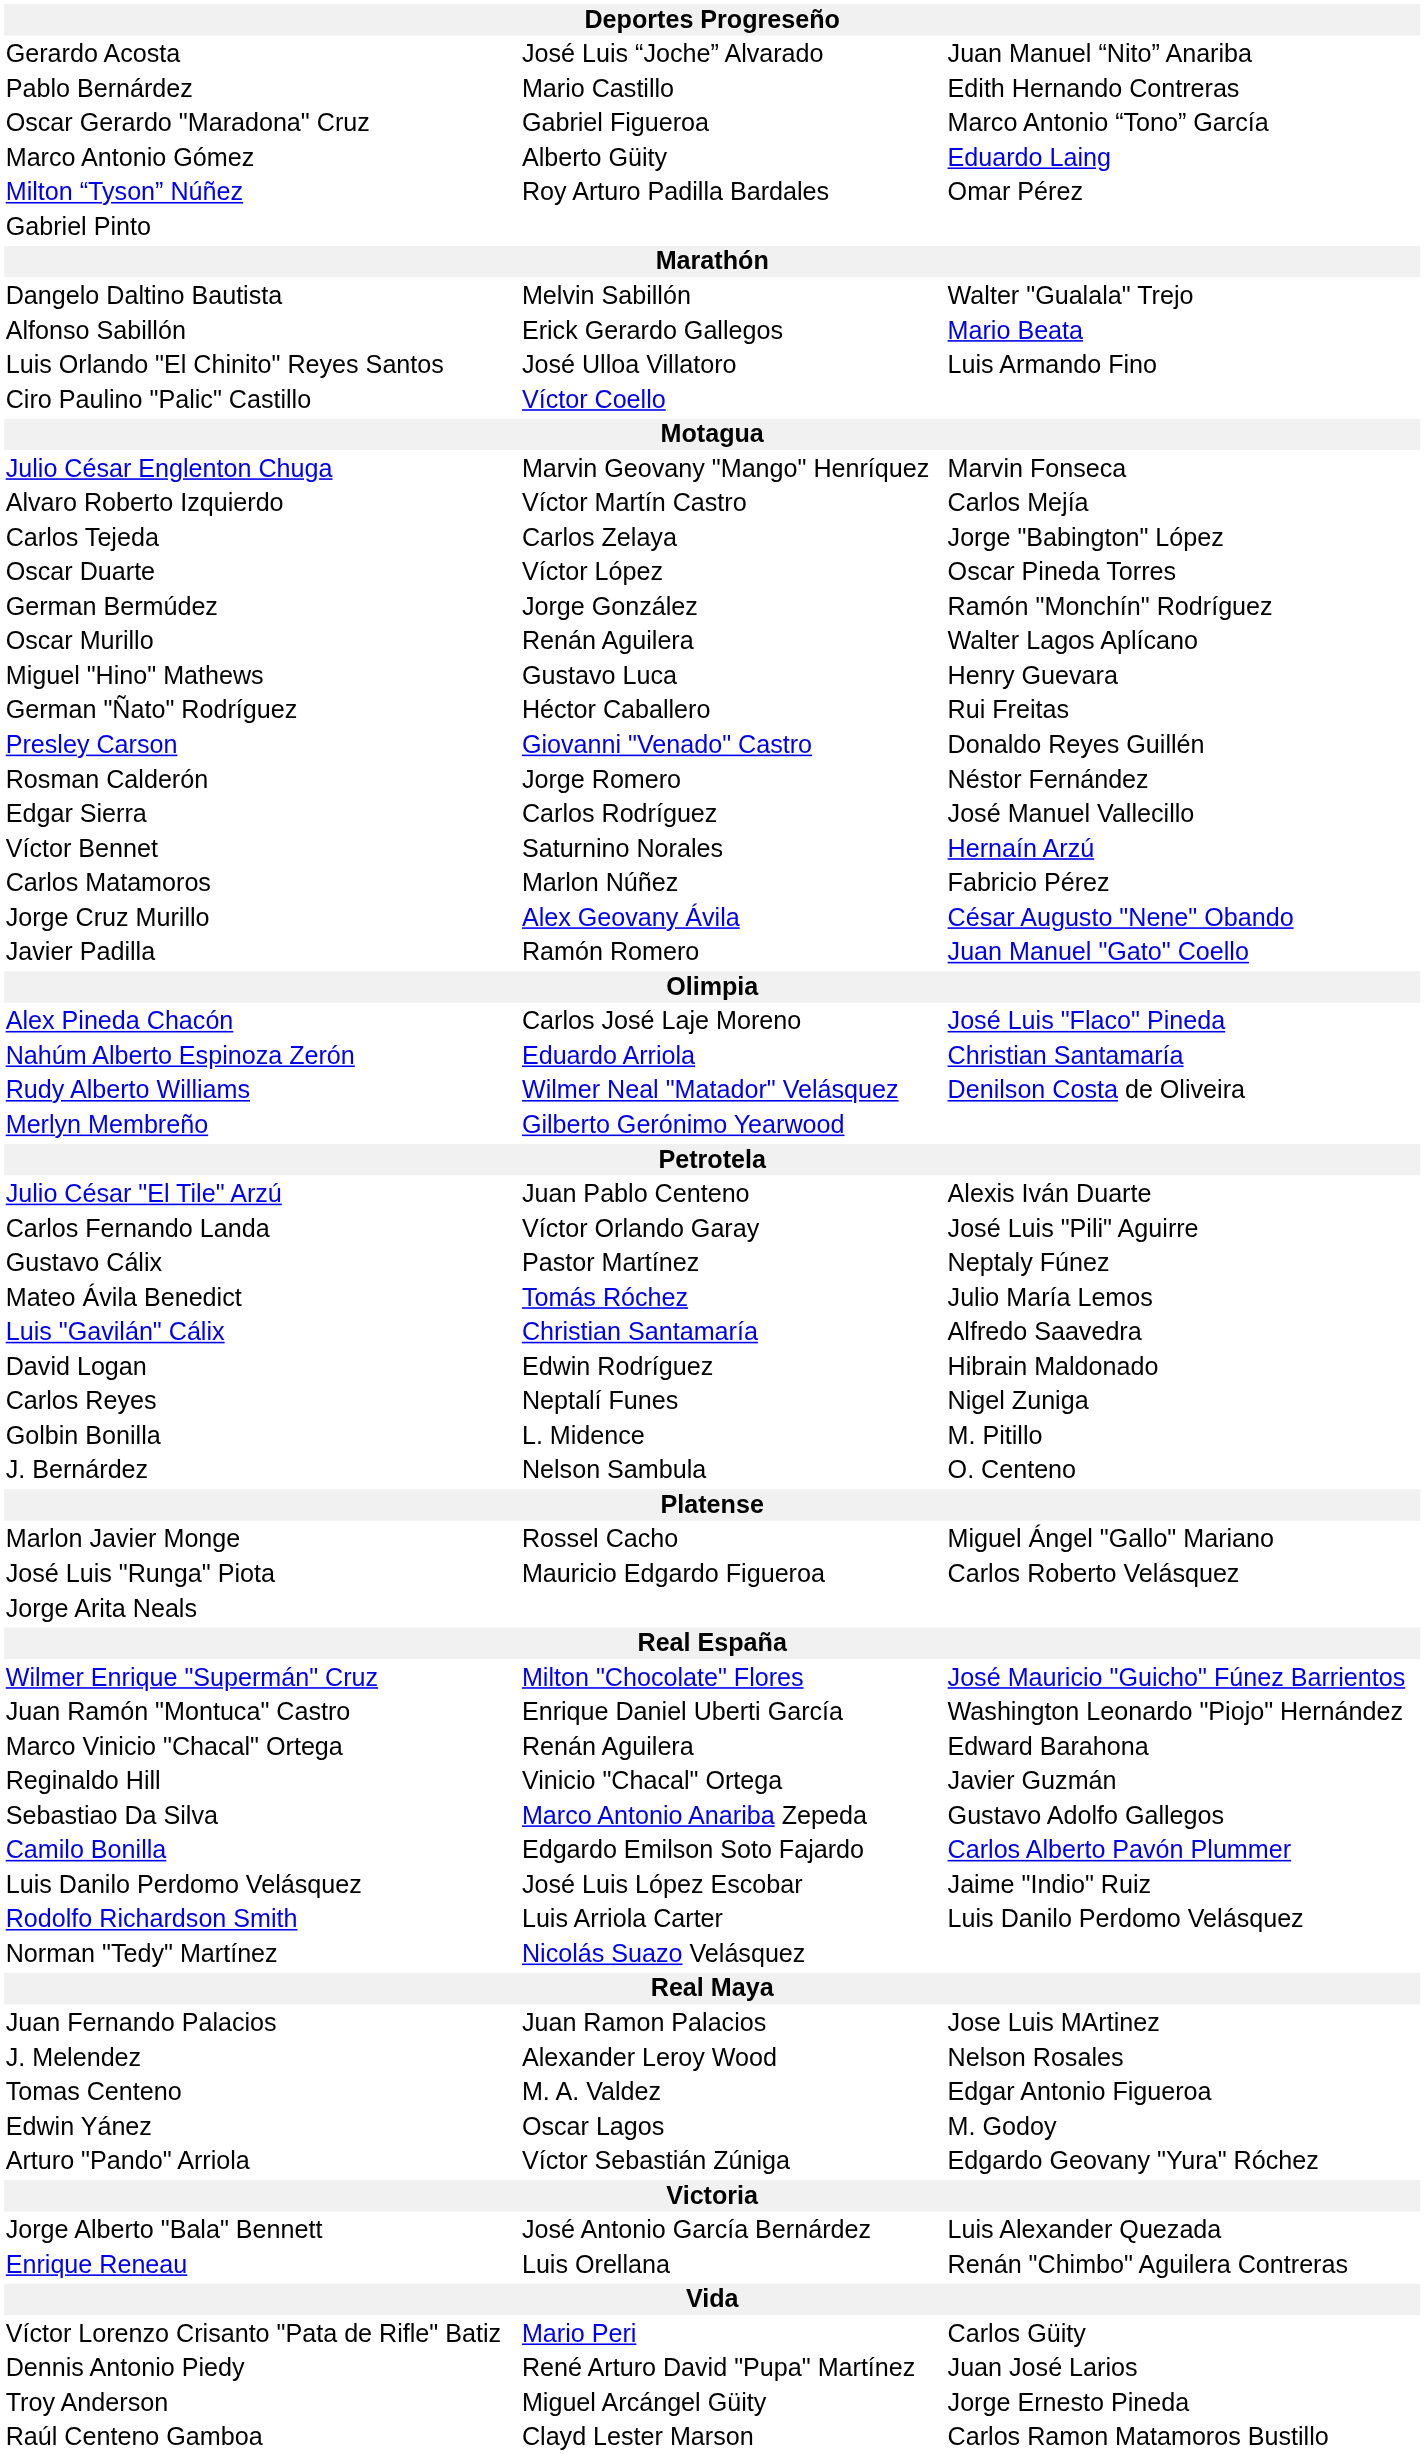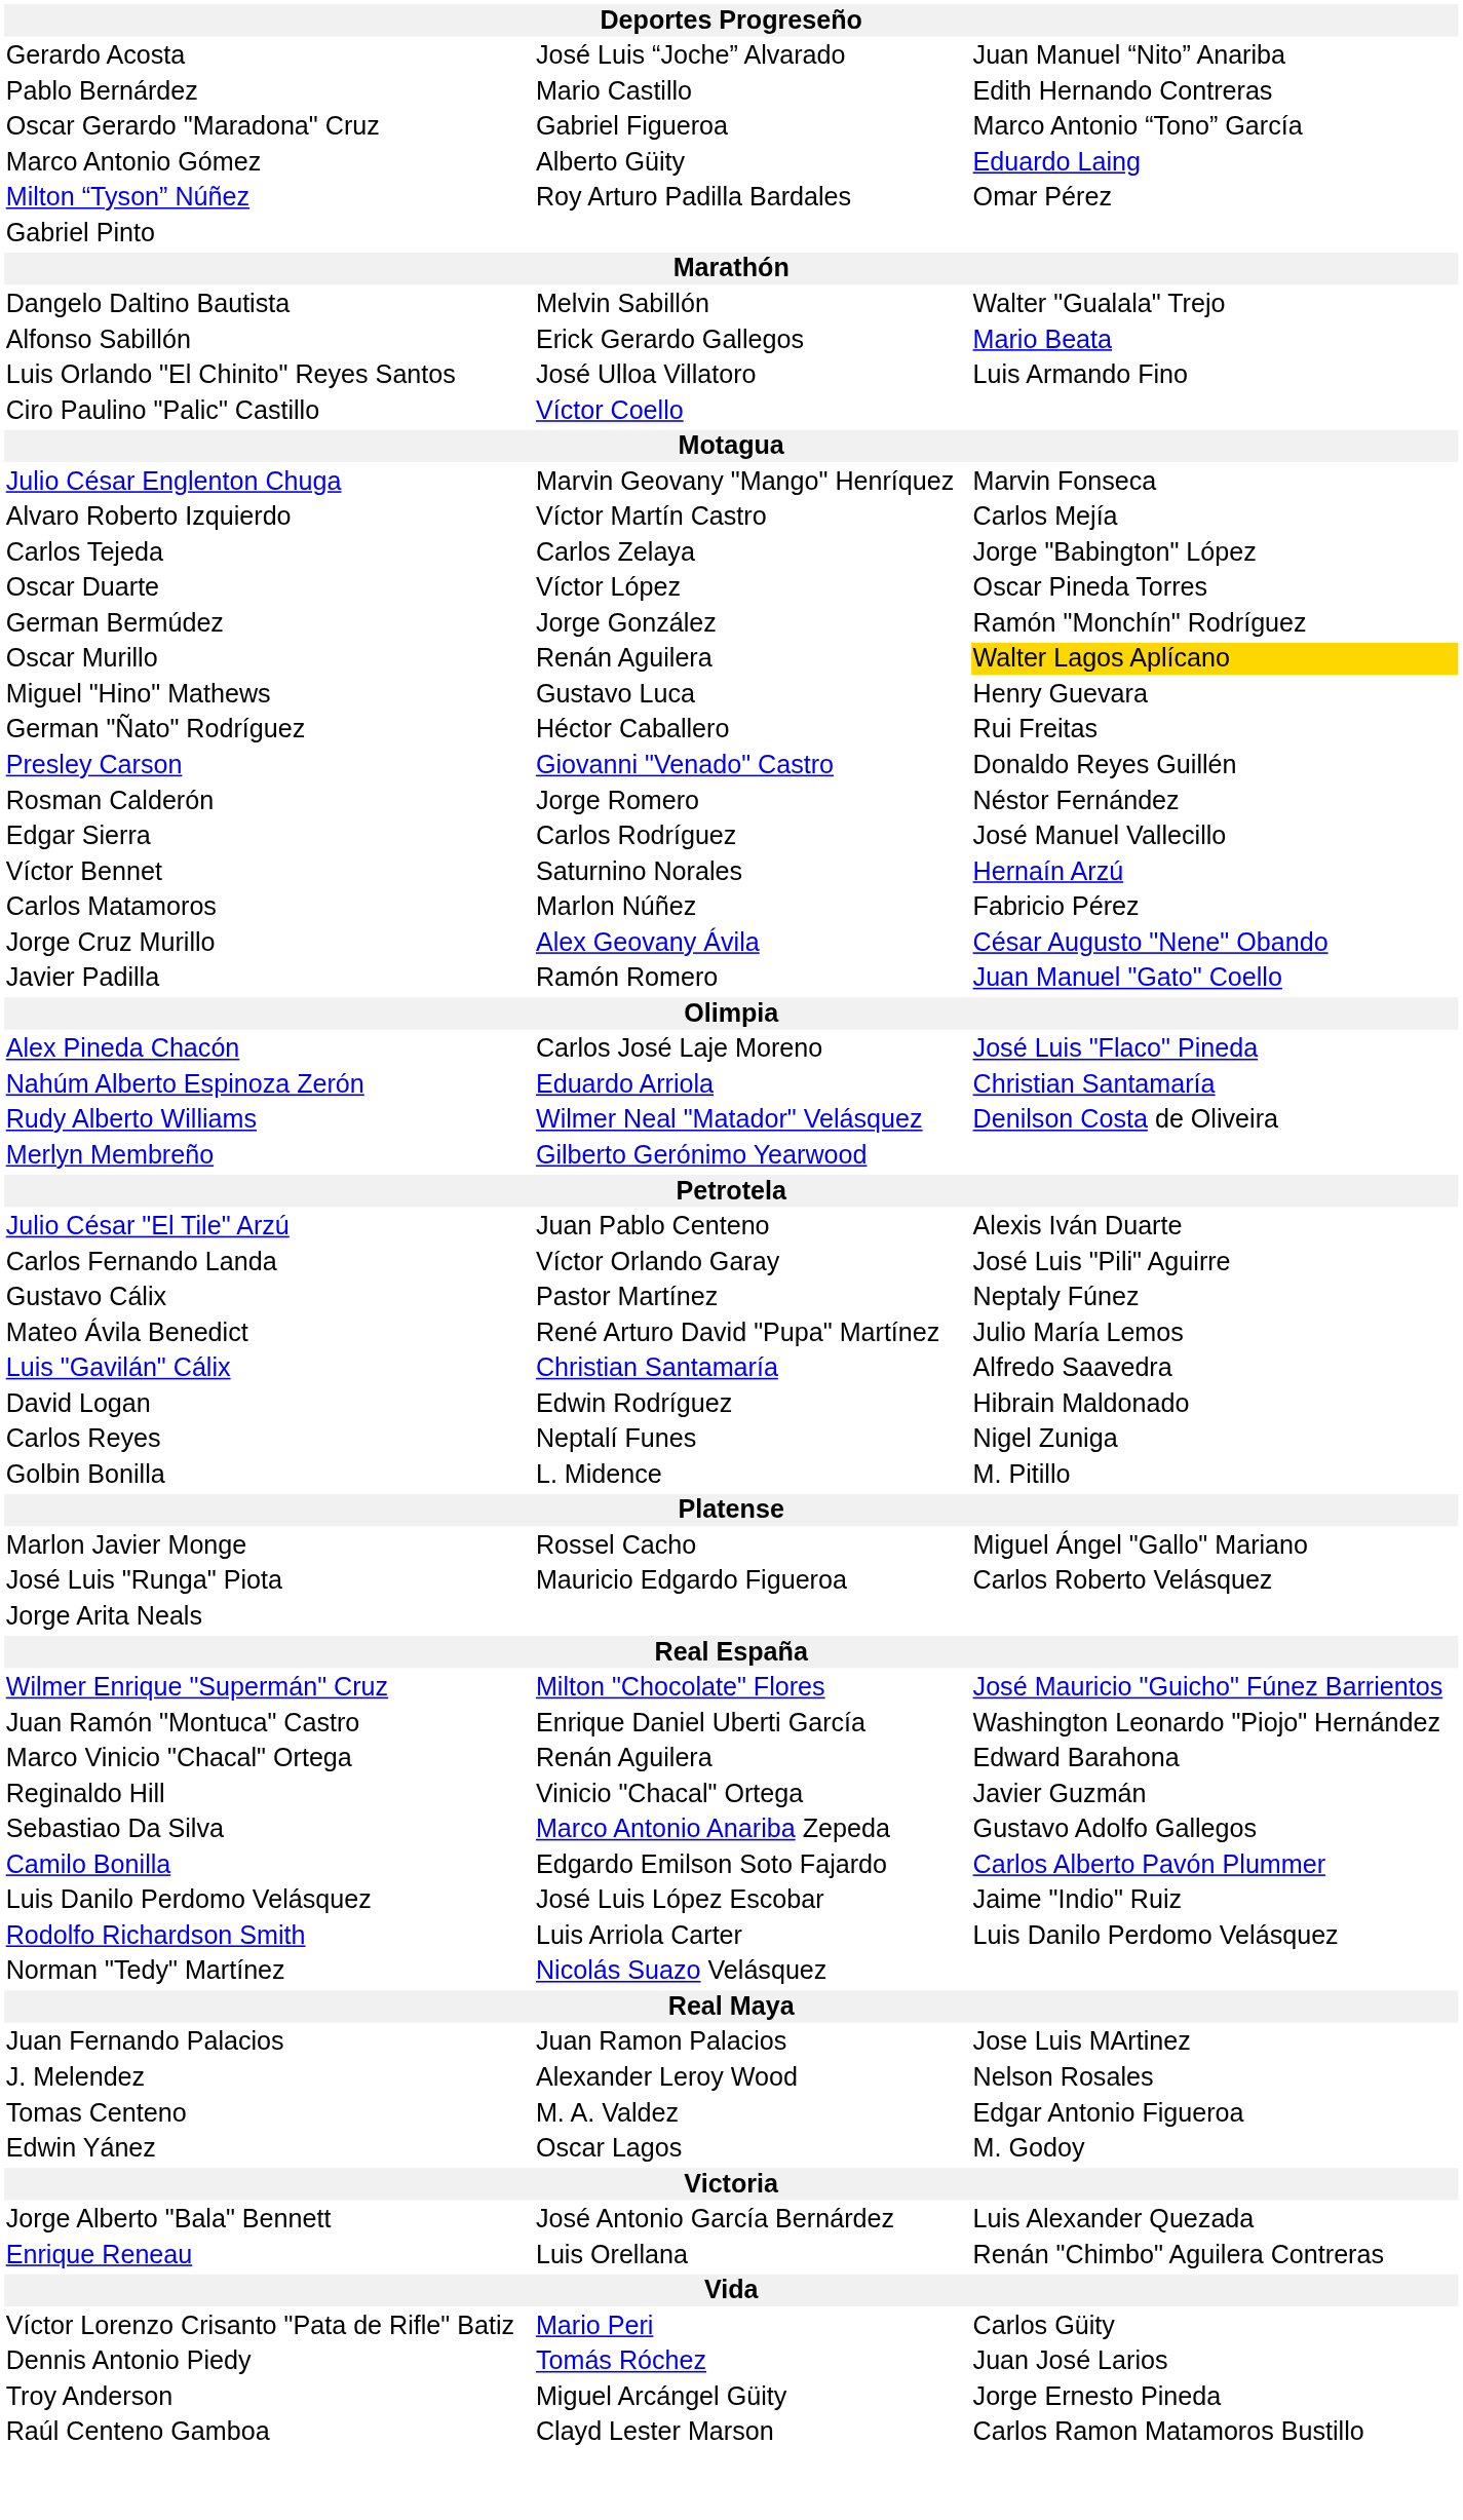Oscar Murillo | column 3: no background -> gold background
Mateo Ávila Benedict | column 2: Tomás Róchez -> René Arturo David "Pupa" Martínez
- row: J. Bernárdez | Nelson Sambula | O. Centeno
- row: Arturo "Pando" Arriola | Víctor Sebastián Zúniga | Edgardo Geovany "Yura" Róchez
Dennis Antonio Piedy | column 2: René Arturo David "Pupa" Martínez -> Tomás Róchez
